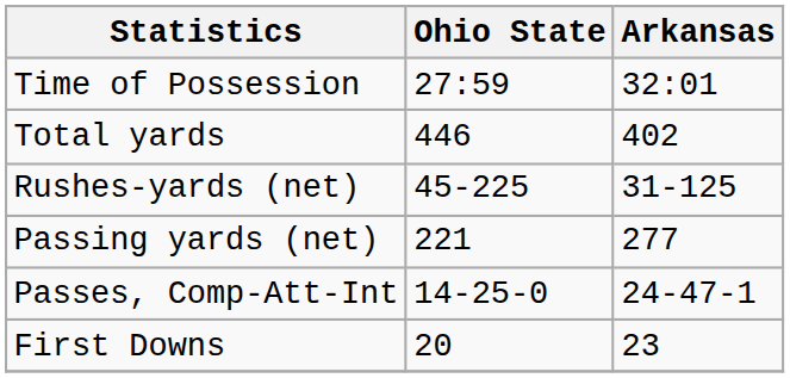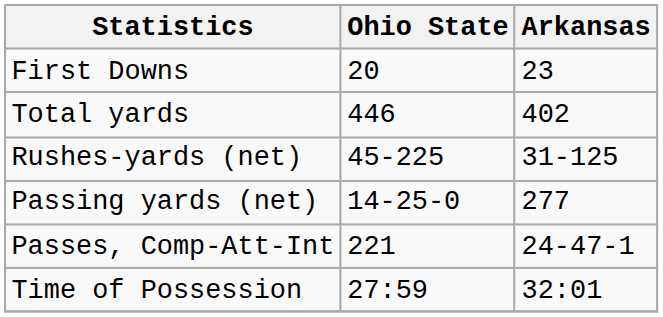rows swapped: First Downs <-> Time of Possession
Passing yards (net) | Ohio State: 221 -> 14-25-0
Passes, Comp-Att-Int | Ohio State: 14-25-0 -> 221
